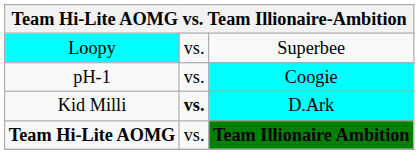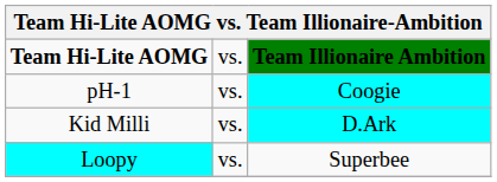rows swapped: Team Hi-Lite AOMG <-> Loopy
Kid Milli | column 2: bold -> normal
